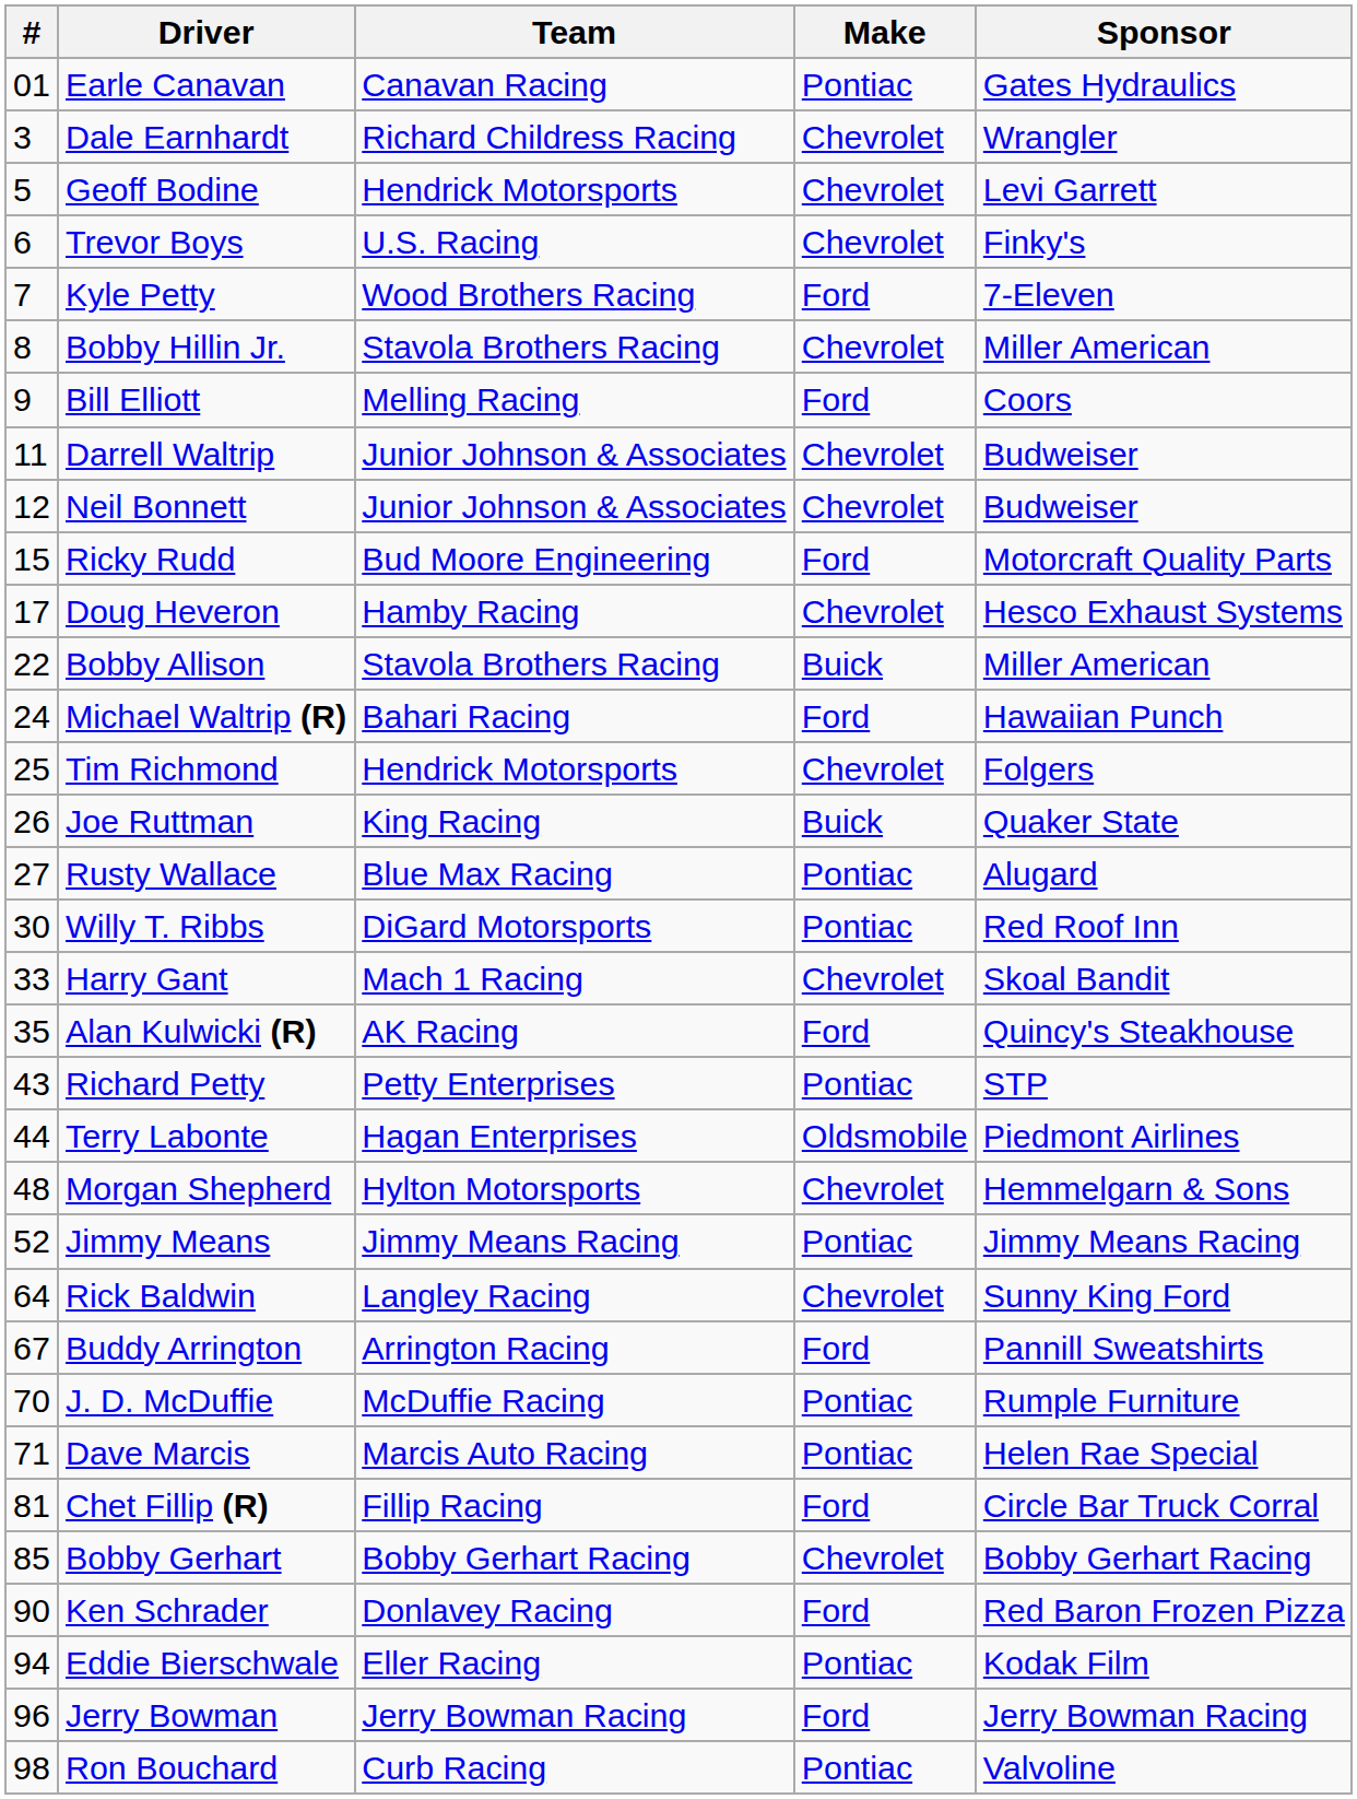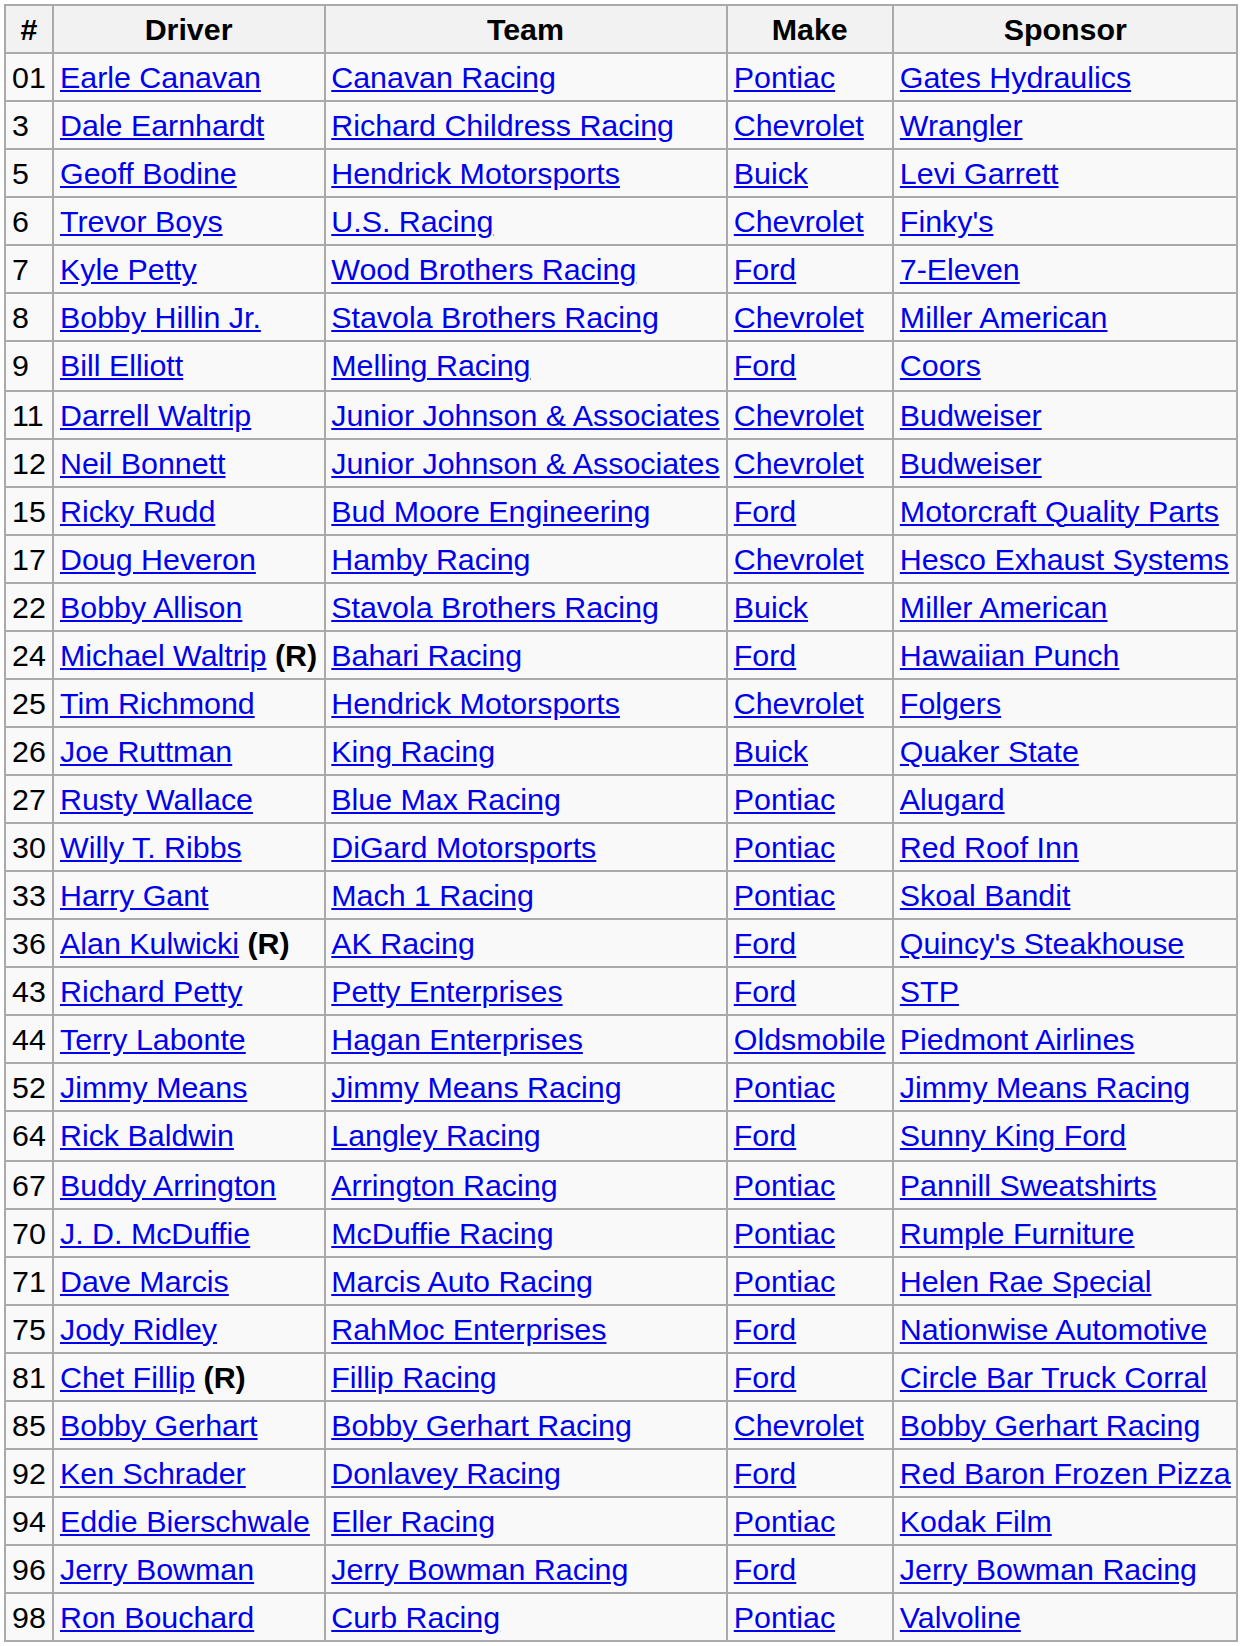Geoff Bodine | Make: Chevrolet -> Buick
Harry Gant | Make: Chevrolet -> Pontiac
Alan Kulwicki (R) | #: 35 -> 36
Richard Petty | Make: Pontiac -> Ford
- row: 48 | Morgan Shepherd | Hylton Motorsports | Chevrolet | Hemmelgarn & Sons
Rick Baldwin | Make: Chevrolet -> Ford
Buddy Arrington | Make: Ford -> Pontiac
+ row: 75 | Jody Ridley | RahMoc Enterprises | Ford | Nationwise Automotive
Ken Schrader | #: 90 -> 92
